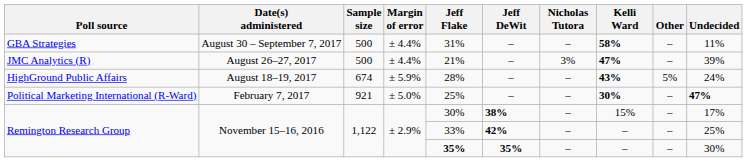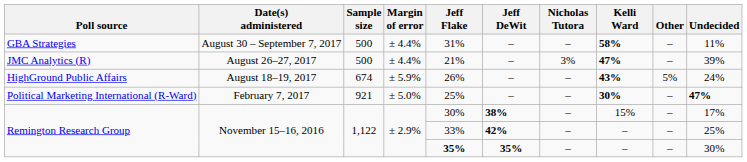HighGround Public Affairs | Jeff Flake: 28% -> 26%
